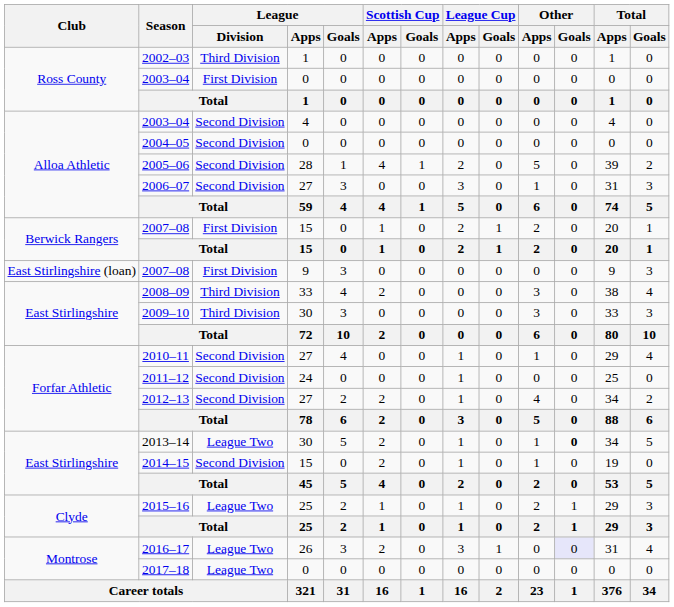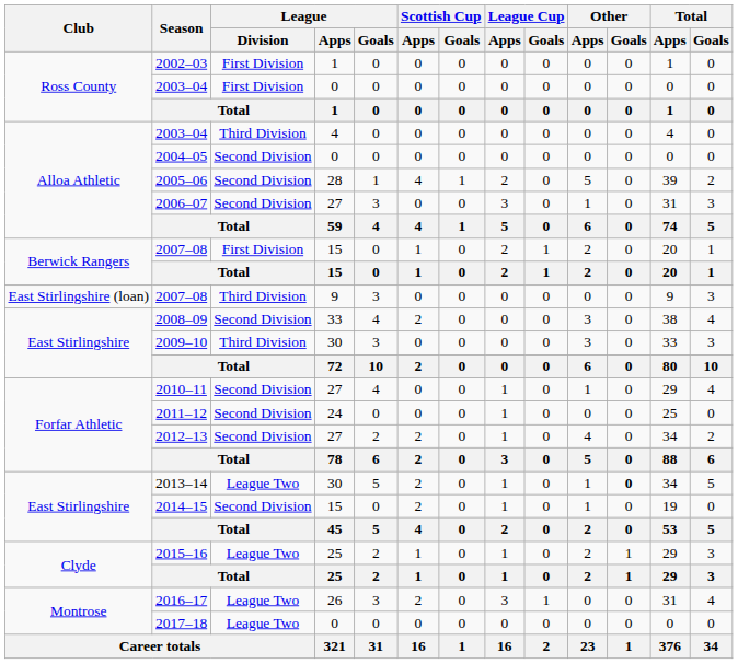2002–03 | League / Division: Third Division -> First Division
2003–04 / 4 | League / Division: Second Division -> Third Division
2007–08 / 9 | League / Division: First Division -> Third Division
2008–09 | League / Division: Third Division -> Second Division
2016–17 | Other / Goals: lavender background -> no background
